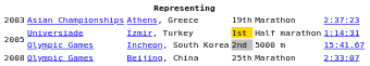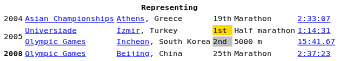Athens, Greece | column 1: 2003 -> 2004
Athens, Greece | column 6: 2:37:23 -> 2:33:07
Beijing, China | column 1: normal -> bold
Beijing, China | column 6: 2:33:07 -> 2:37:23
